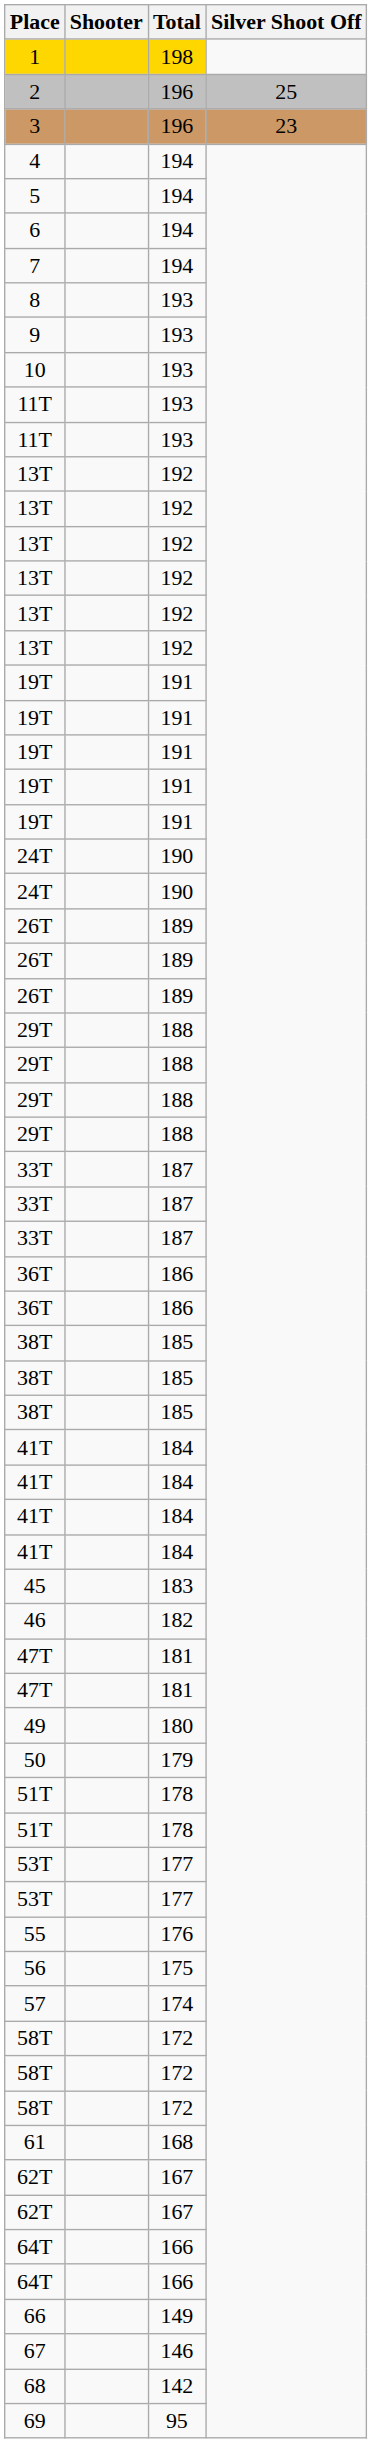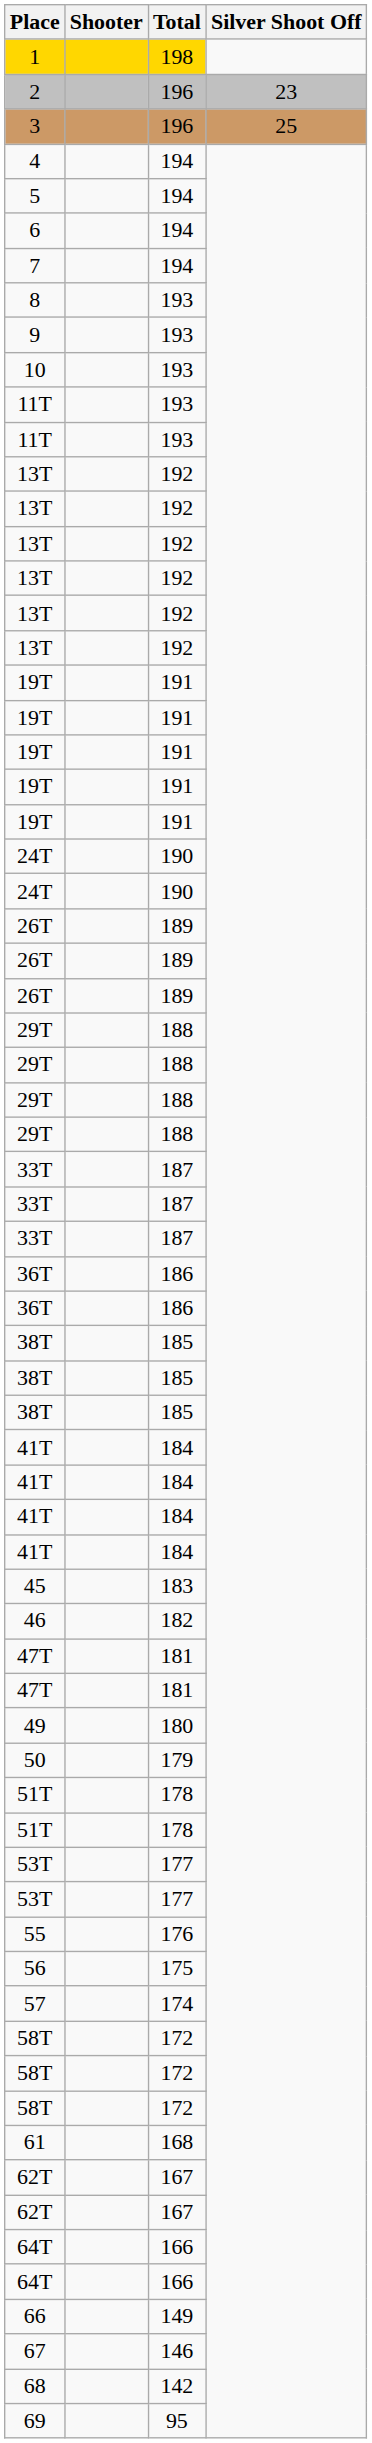2 | Silver Shoot Off: 25 -> 23
3 | Silver Shoot Off: 23 -> 25
